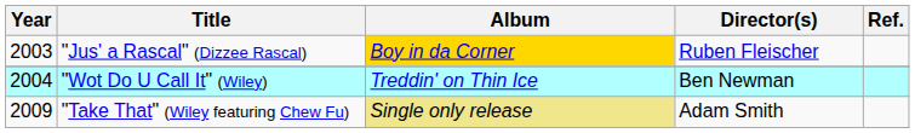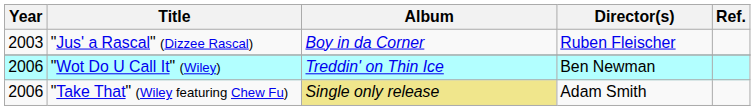"Jus' a Rascal" (Dizzee Rascal) | Album: gold background -> no background
"Wot Do U Call It" (Wiley) | Year: 2004 -> 2006
"Take That" (Wiley featuring Chew Fu) | Year: 2009 -> 2006
